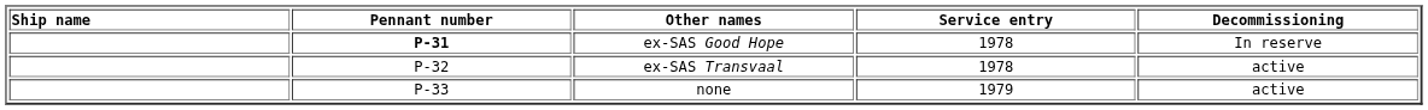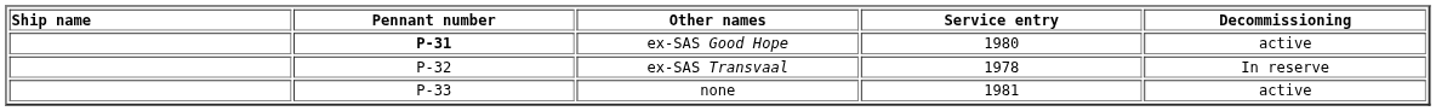ex-SAS Good Hope | Service entry: 1978 -> 1980
ex-SAS Good Hope | Decommissioning: In reserve -> active
ex-SAS Transvaal | Decommissioning: active -> In reserve
none | Service entry: 1979 -> 1981
